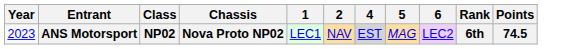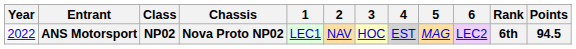+ column: 3 | HOC
ANS Motorsport | Year: 2023 -> 2022
ANS Motorsport | Points: 74.5 -> 94.5
